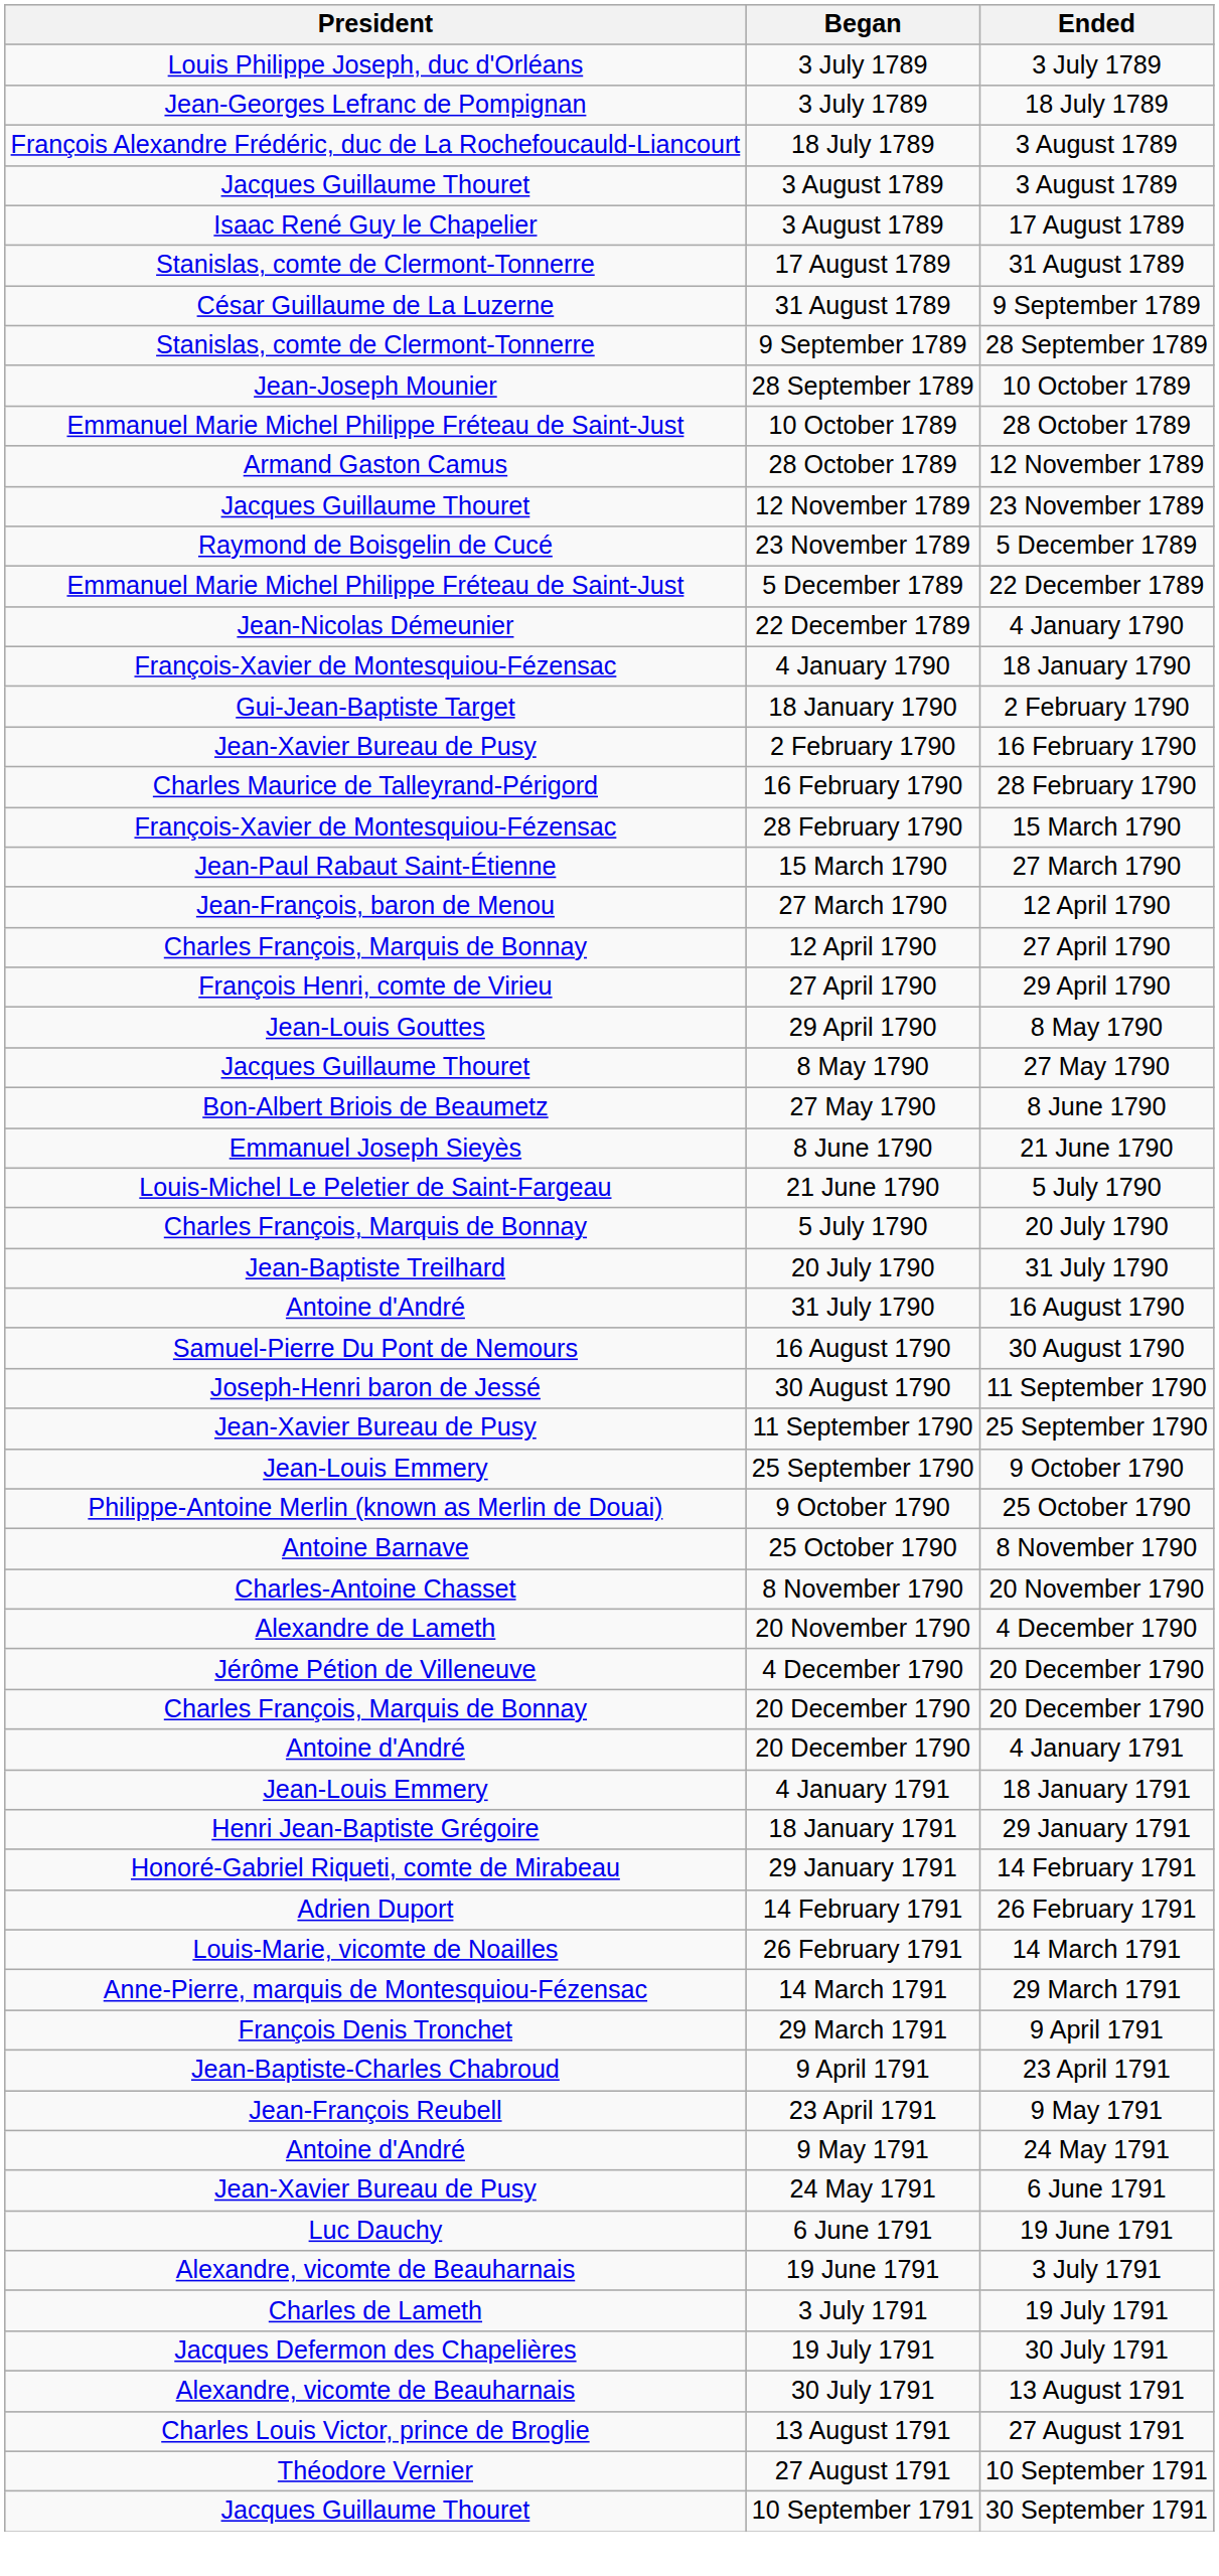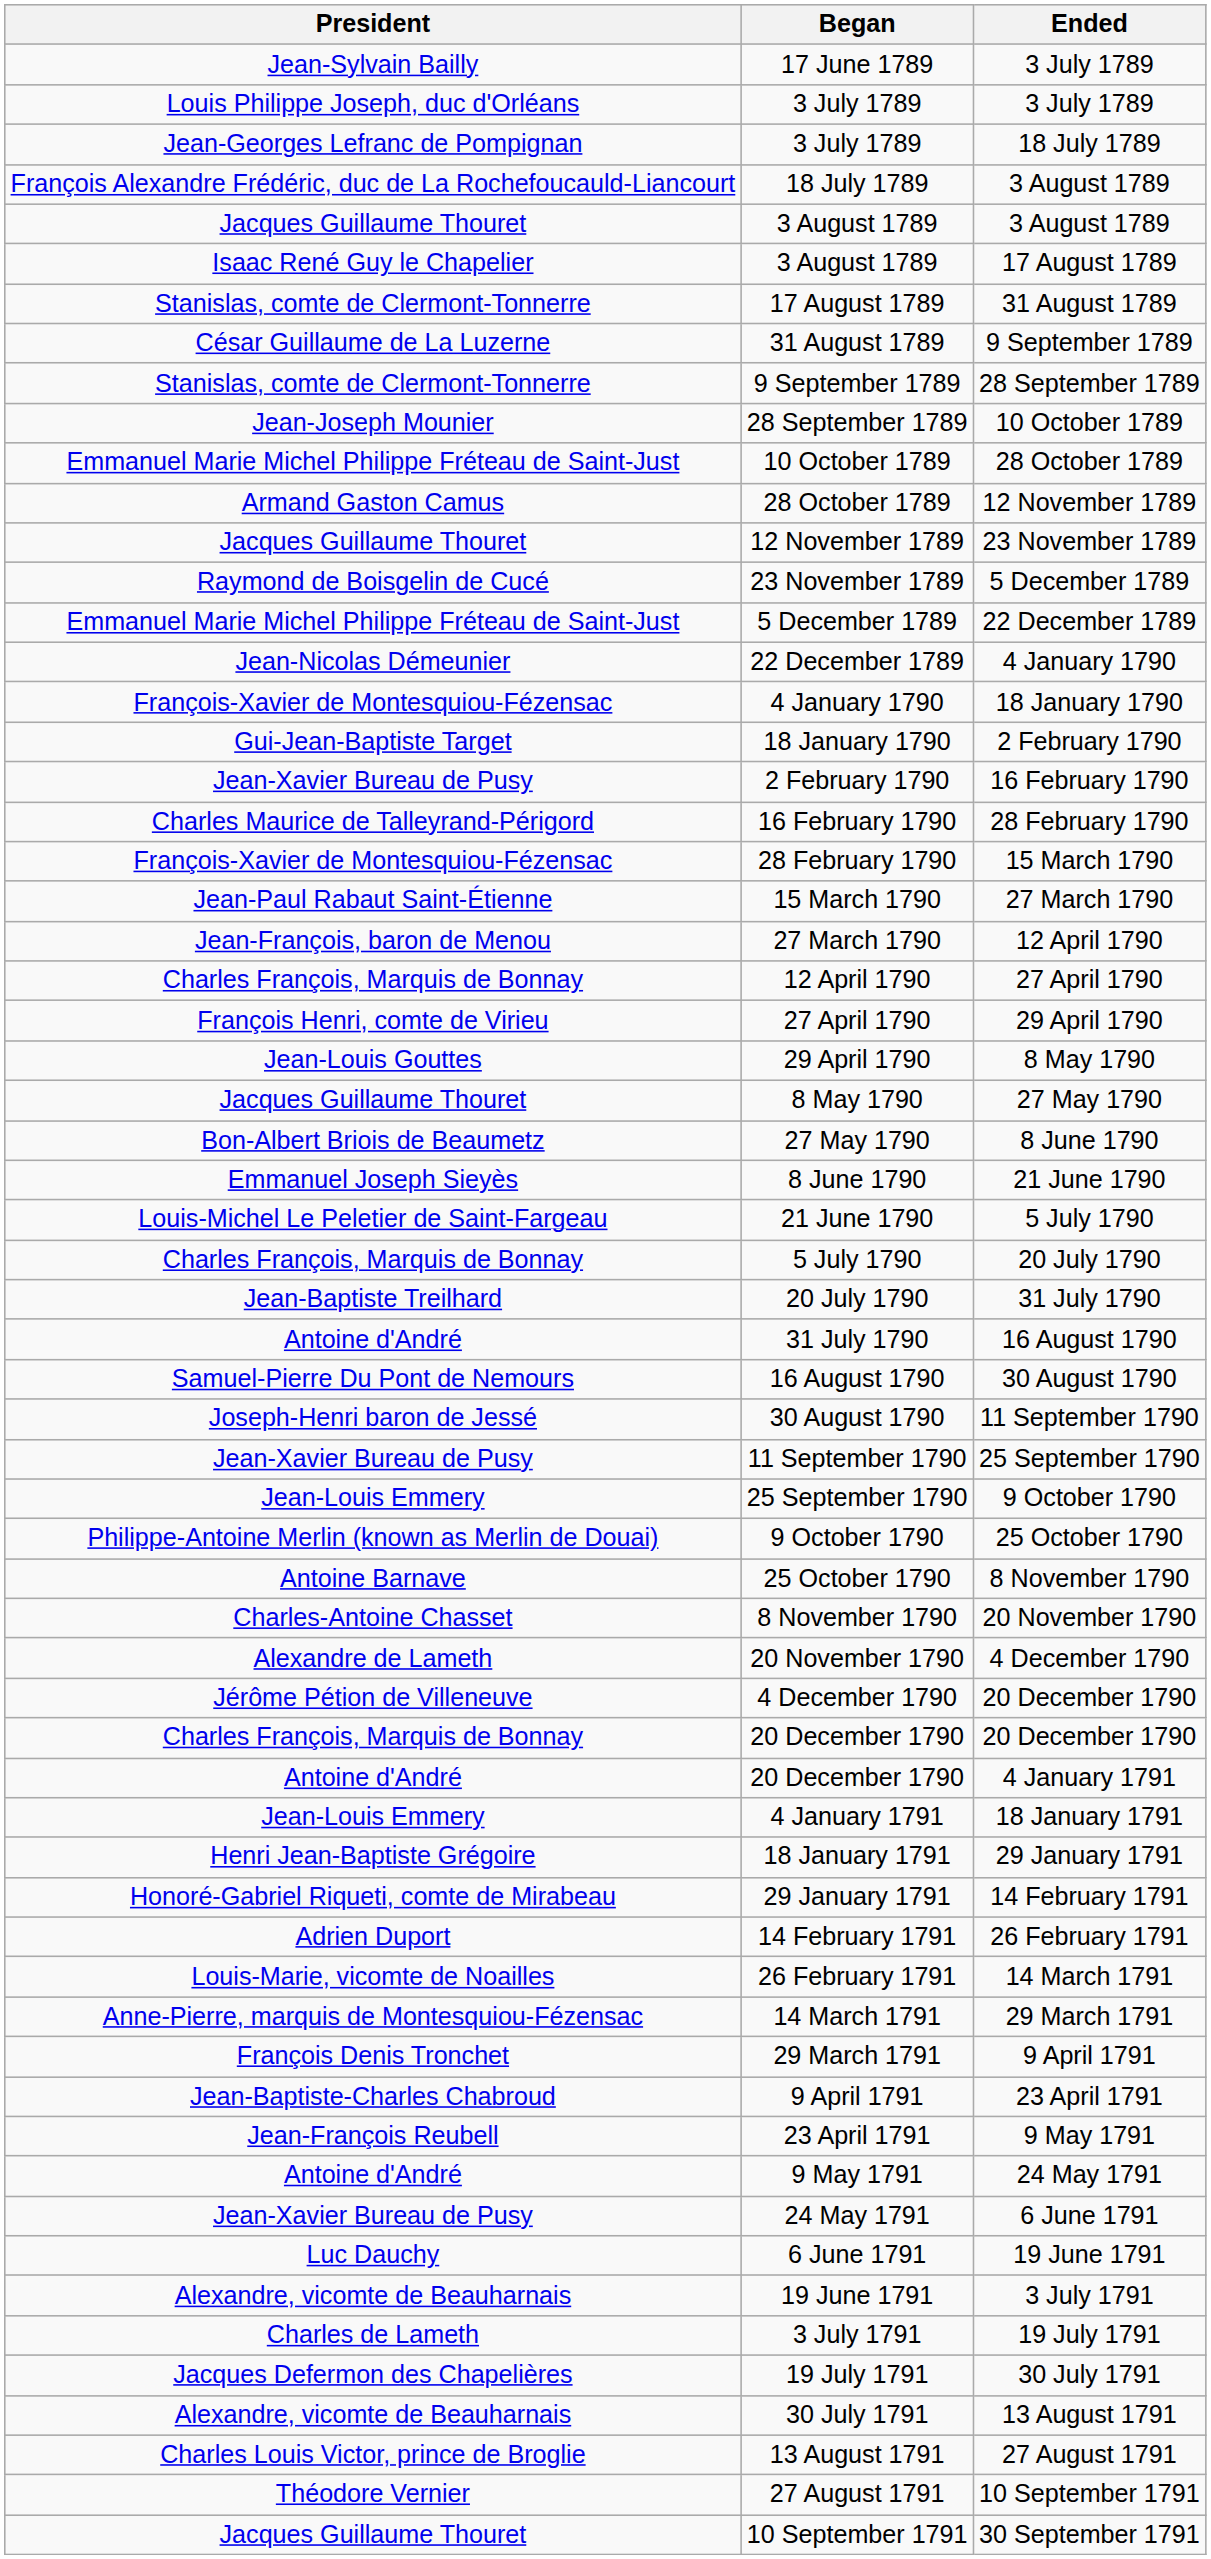+ row: Jean-Sylvain Bailly | 17 June 1789 | 3 July 1789
